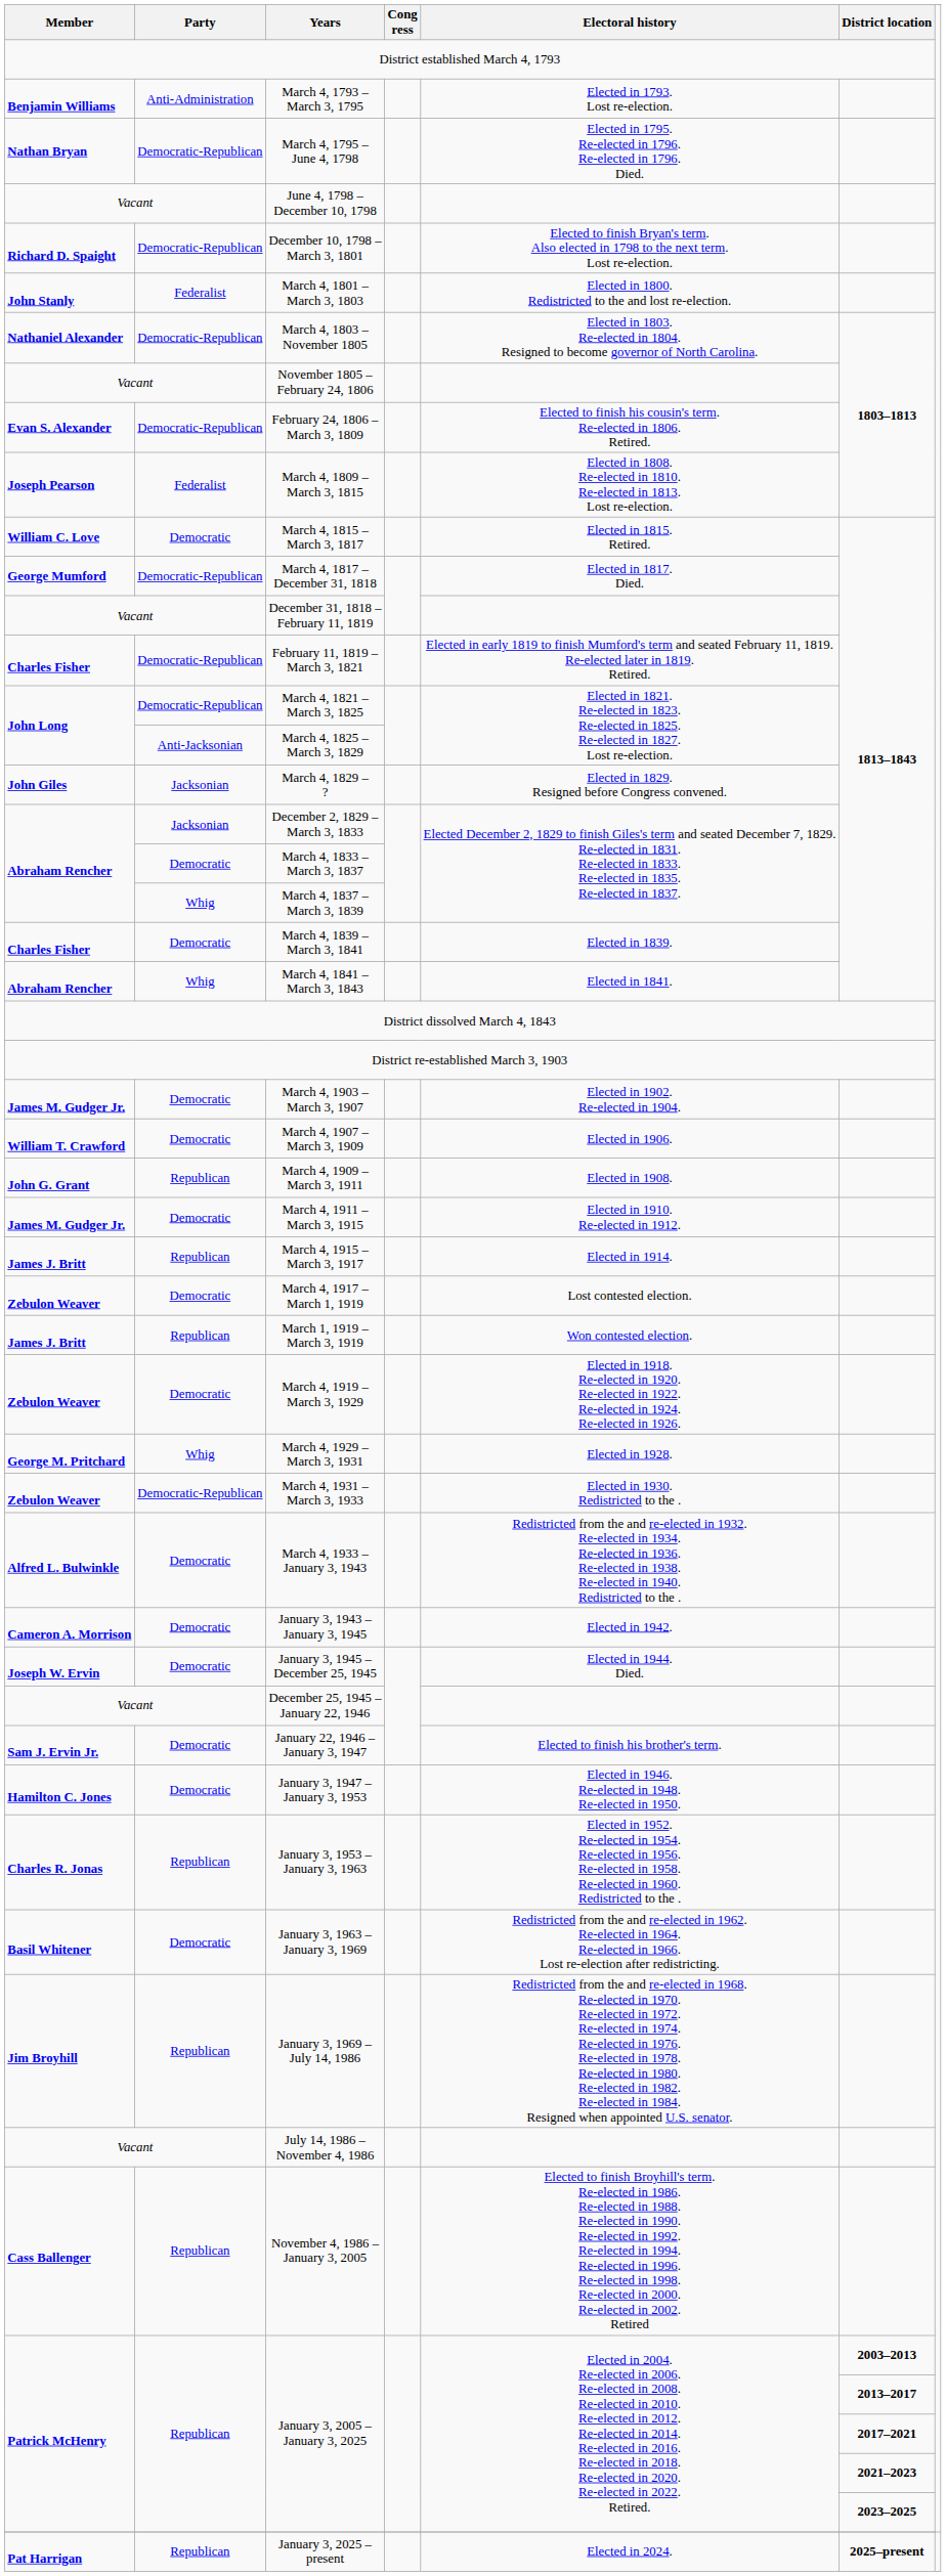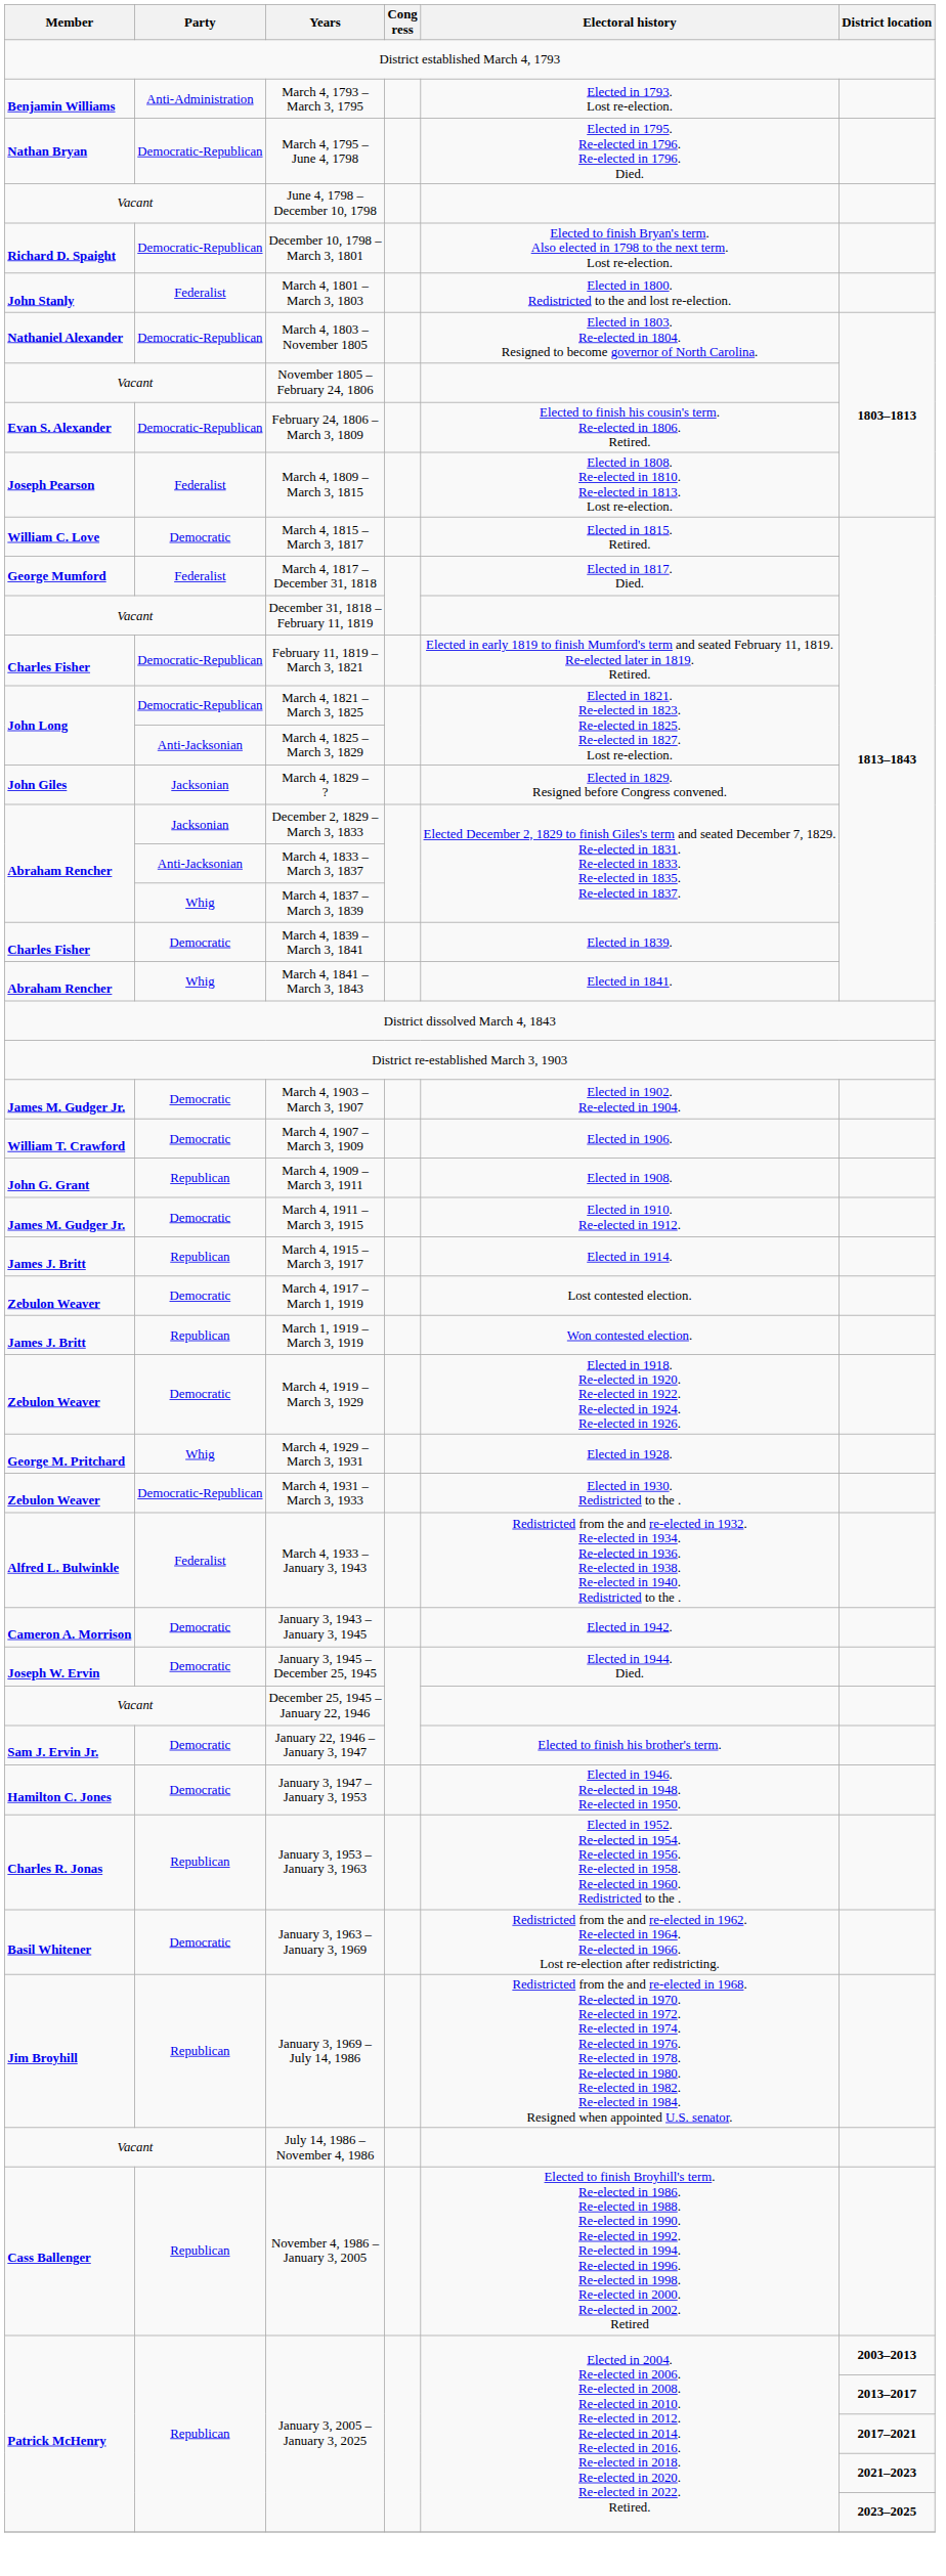March 4, 1817 – December 31, 1818 | Party: Democratic-Republican -> Federalist
March 4, 1833 – March 3, 1837 | Party: Democratic -> Anti-Jacksonian
March 4, 1933 – January 3, 1943 | Party: Democratic -> Federalist
- row: Pat Harrigan | Republican | January 3, 2025 – present | Elected in 2024. | 2025–present
